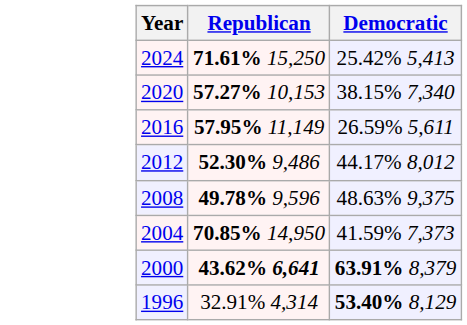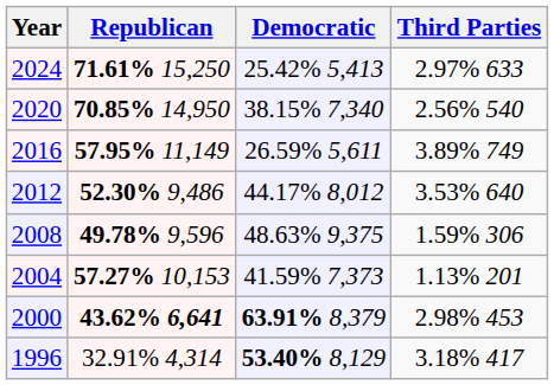+ column: Third Parties | 2.97% 633 | 2.56% 540 | 3.89% 749 | 3.53% 640 | 1.59% 306 | 1.13% 201 | 2.98% 453 | 3.18% 417
2020 | Republican: 57.27% 10,153 -> 70.85% 14,950
2004 | Republican: 70.85% 14,950 -> 57.27% 10,153
